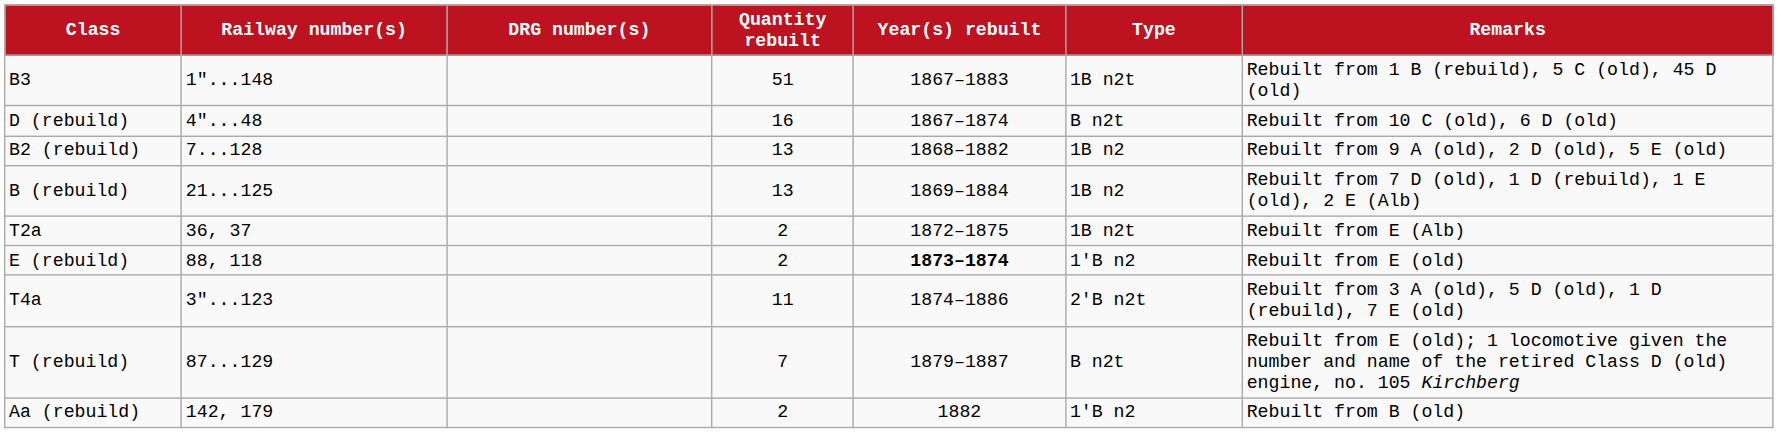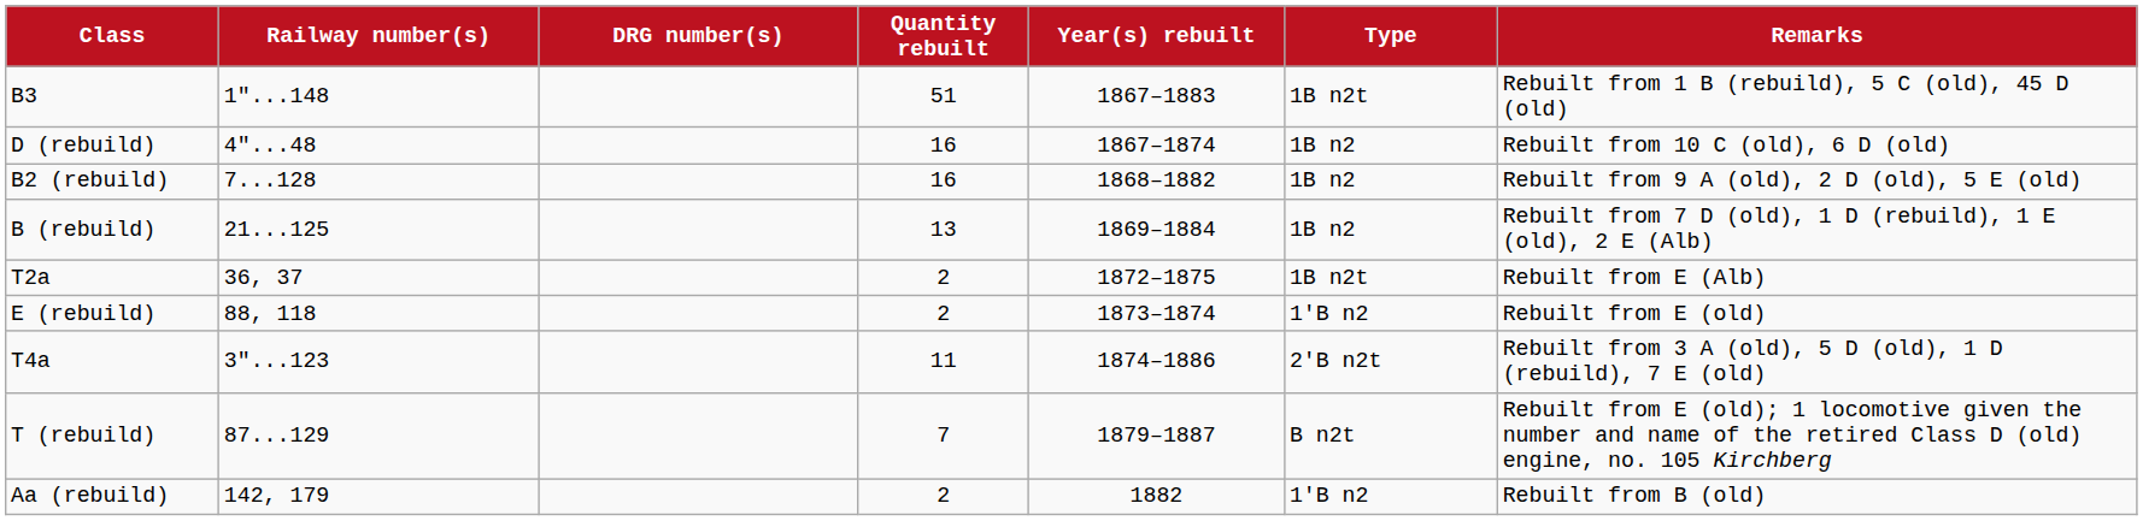D (rebuild) | Type: B n2t -> 1B n2
B2 (rebuild) | Quantity rebuilt: 13 -> 16
E (rebuild) | Year(s) rebuilt: bold -> normal
